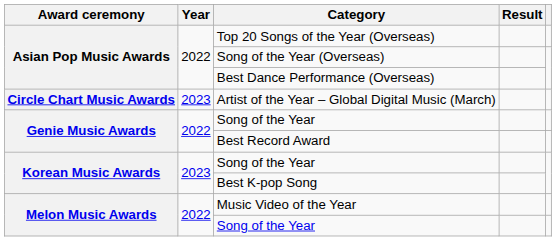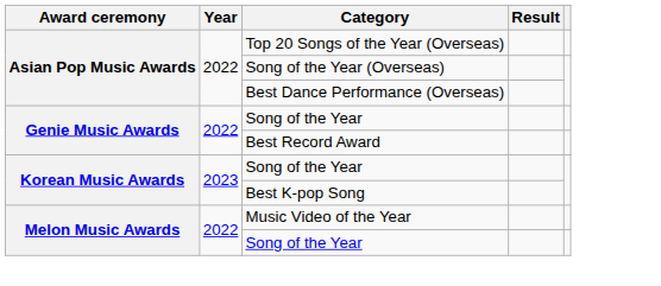- row: Circle Chart Music Awards | 2023 | Artist of the Year – Global Digital Music (March)
